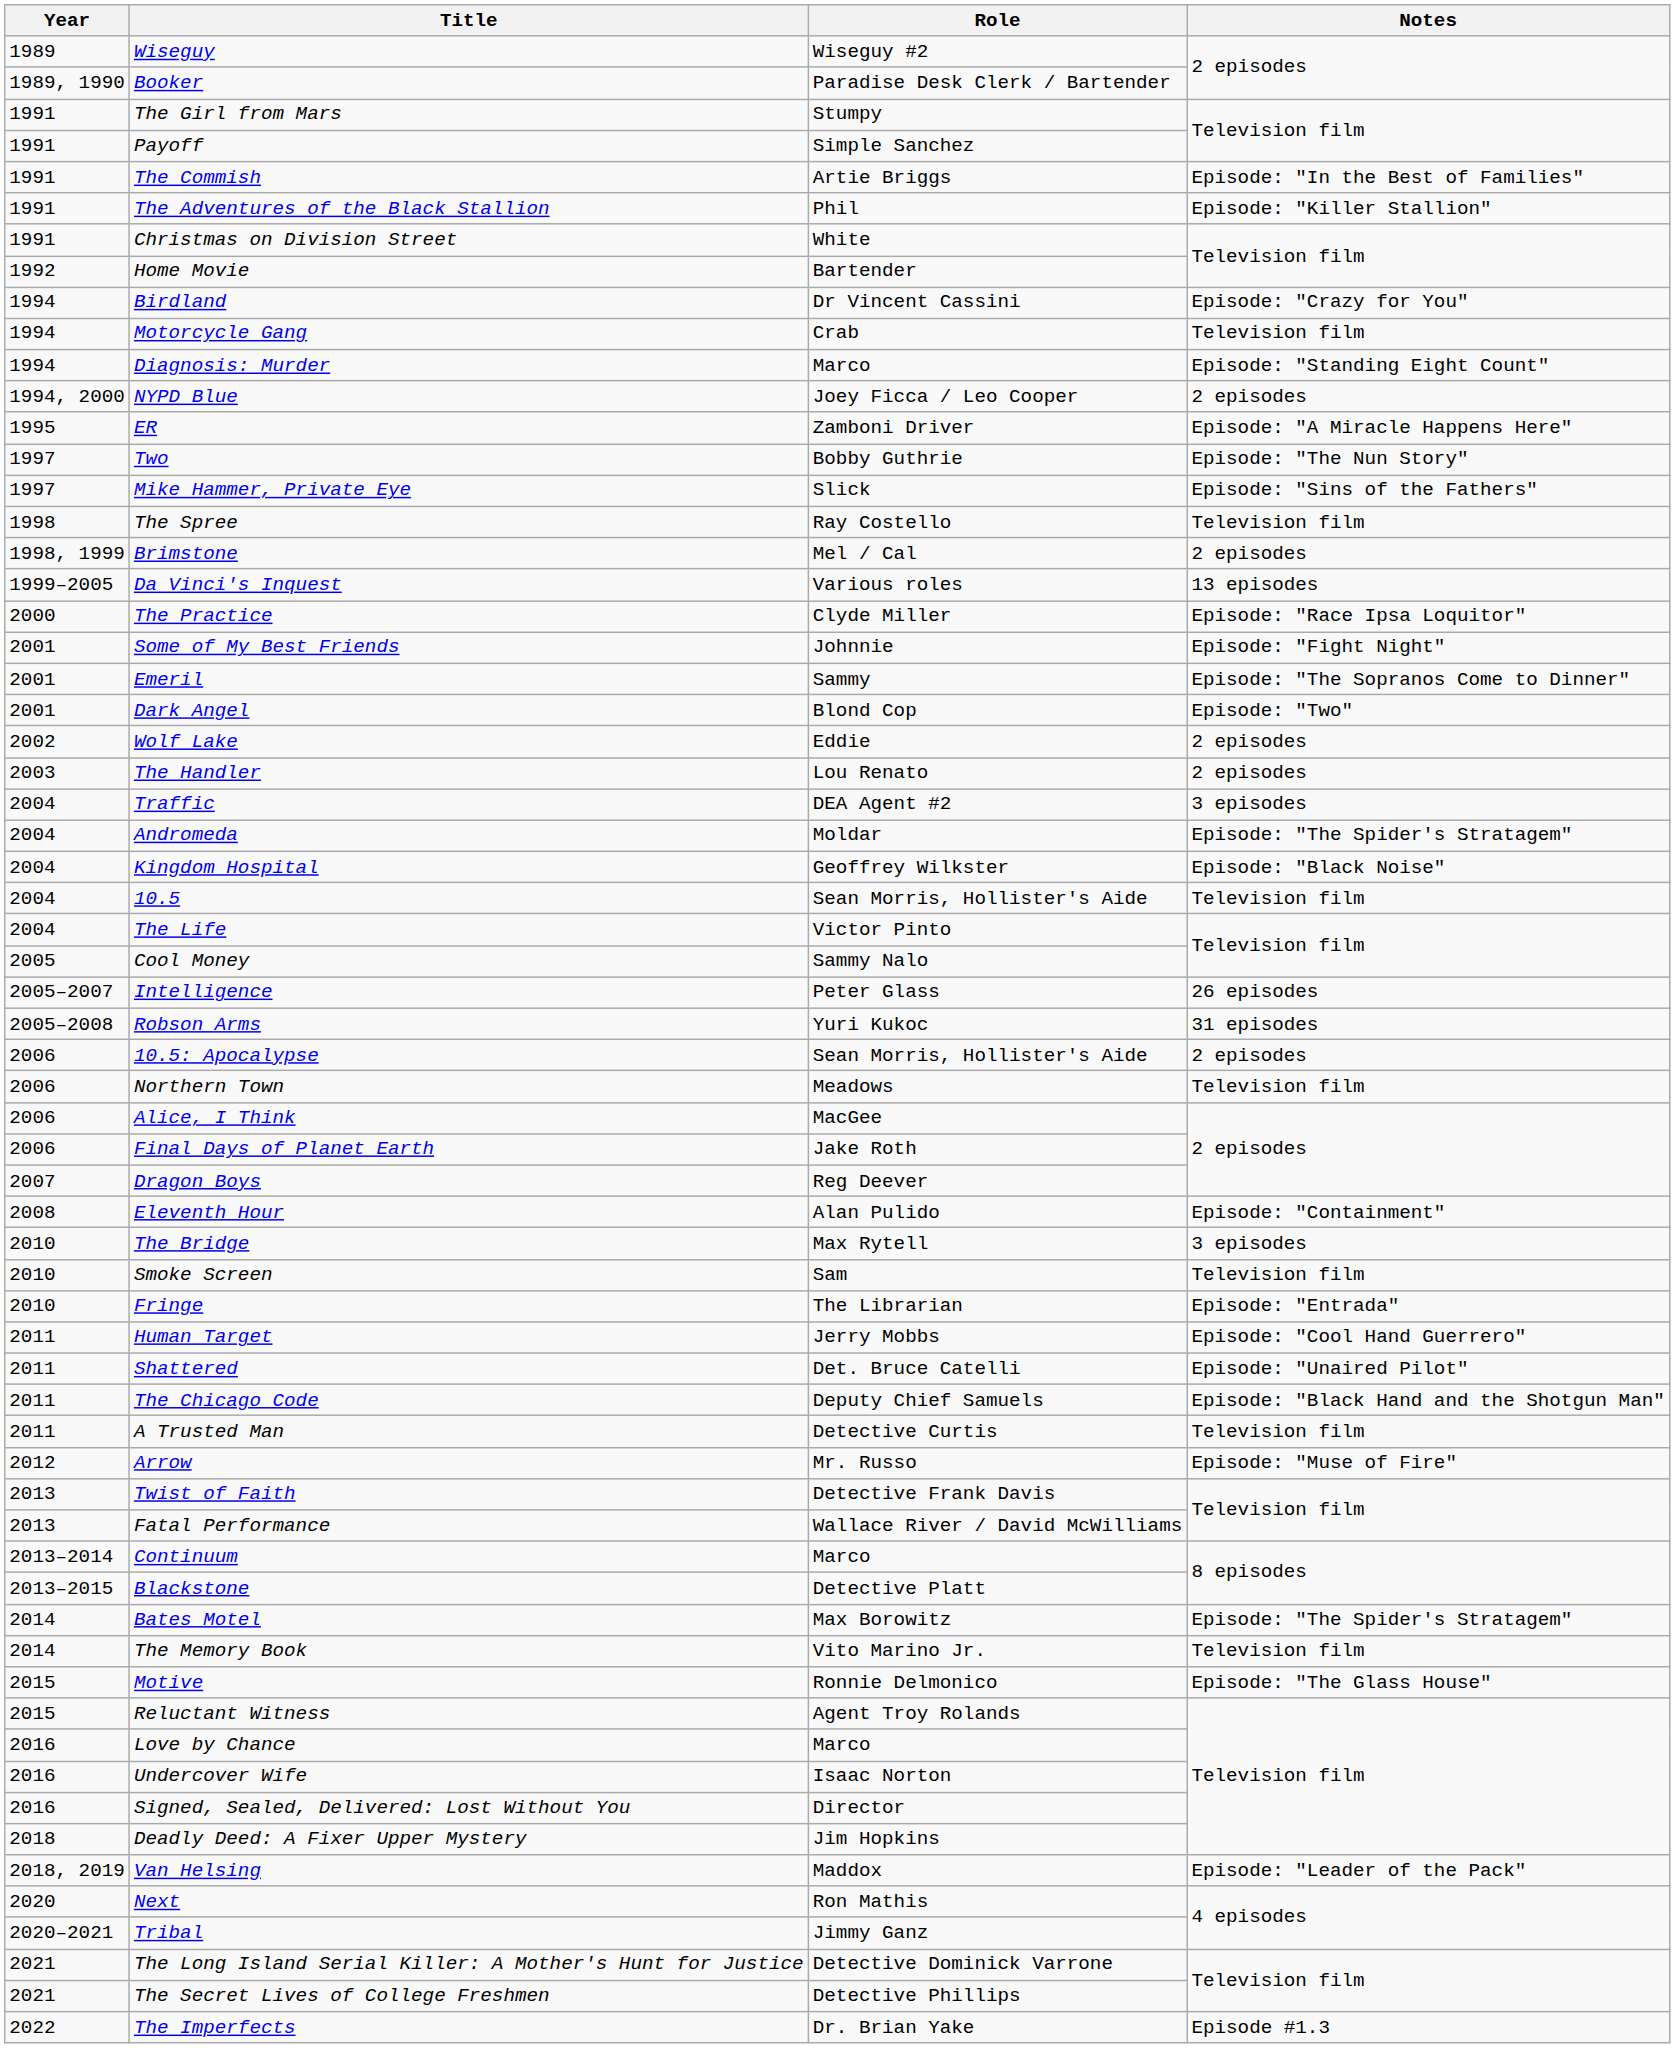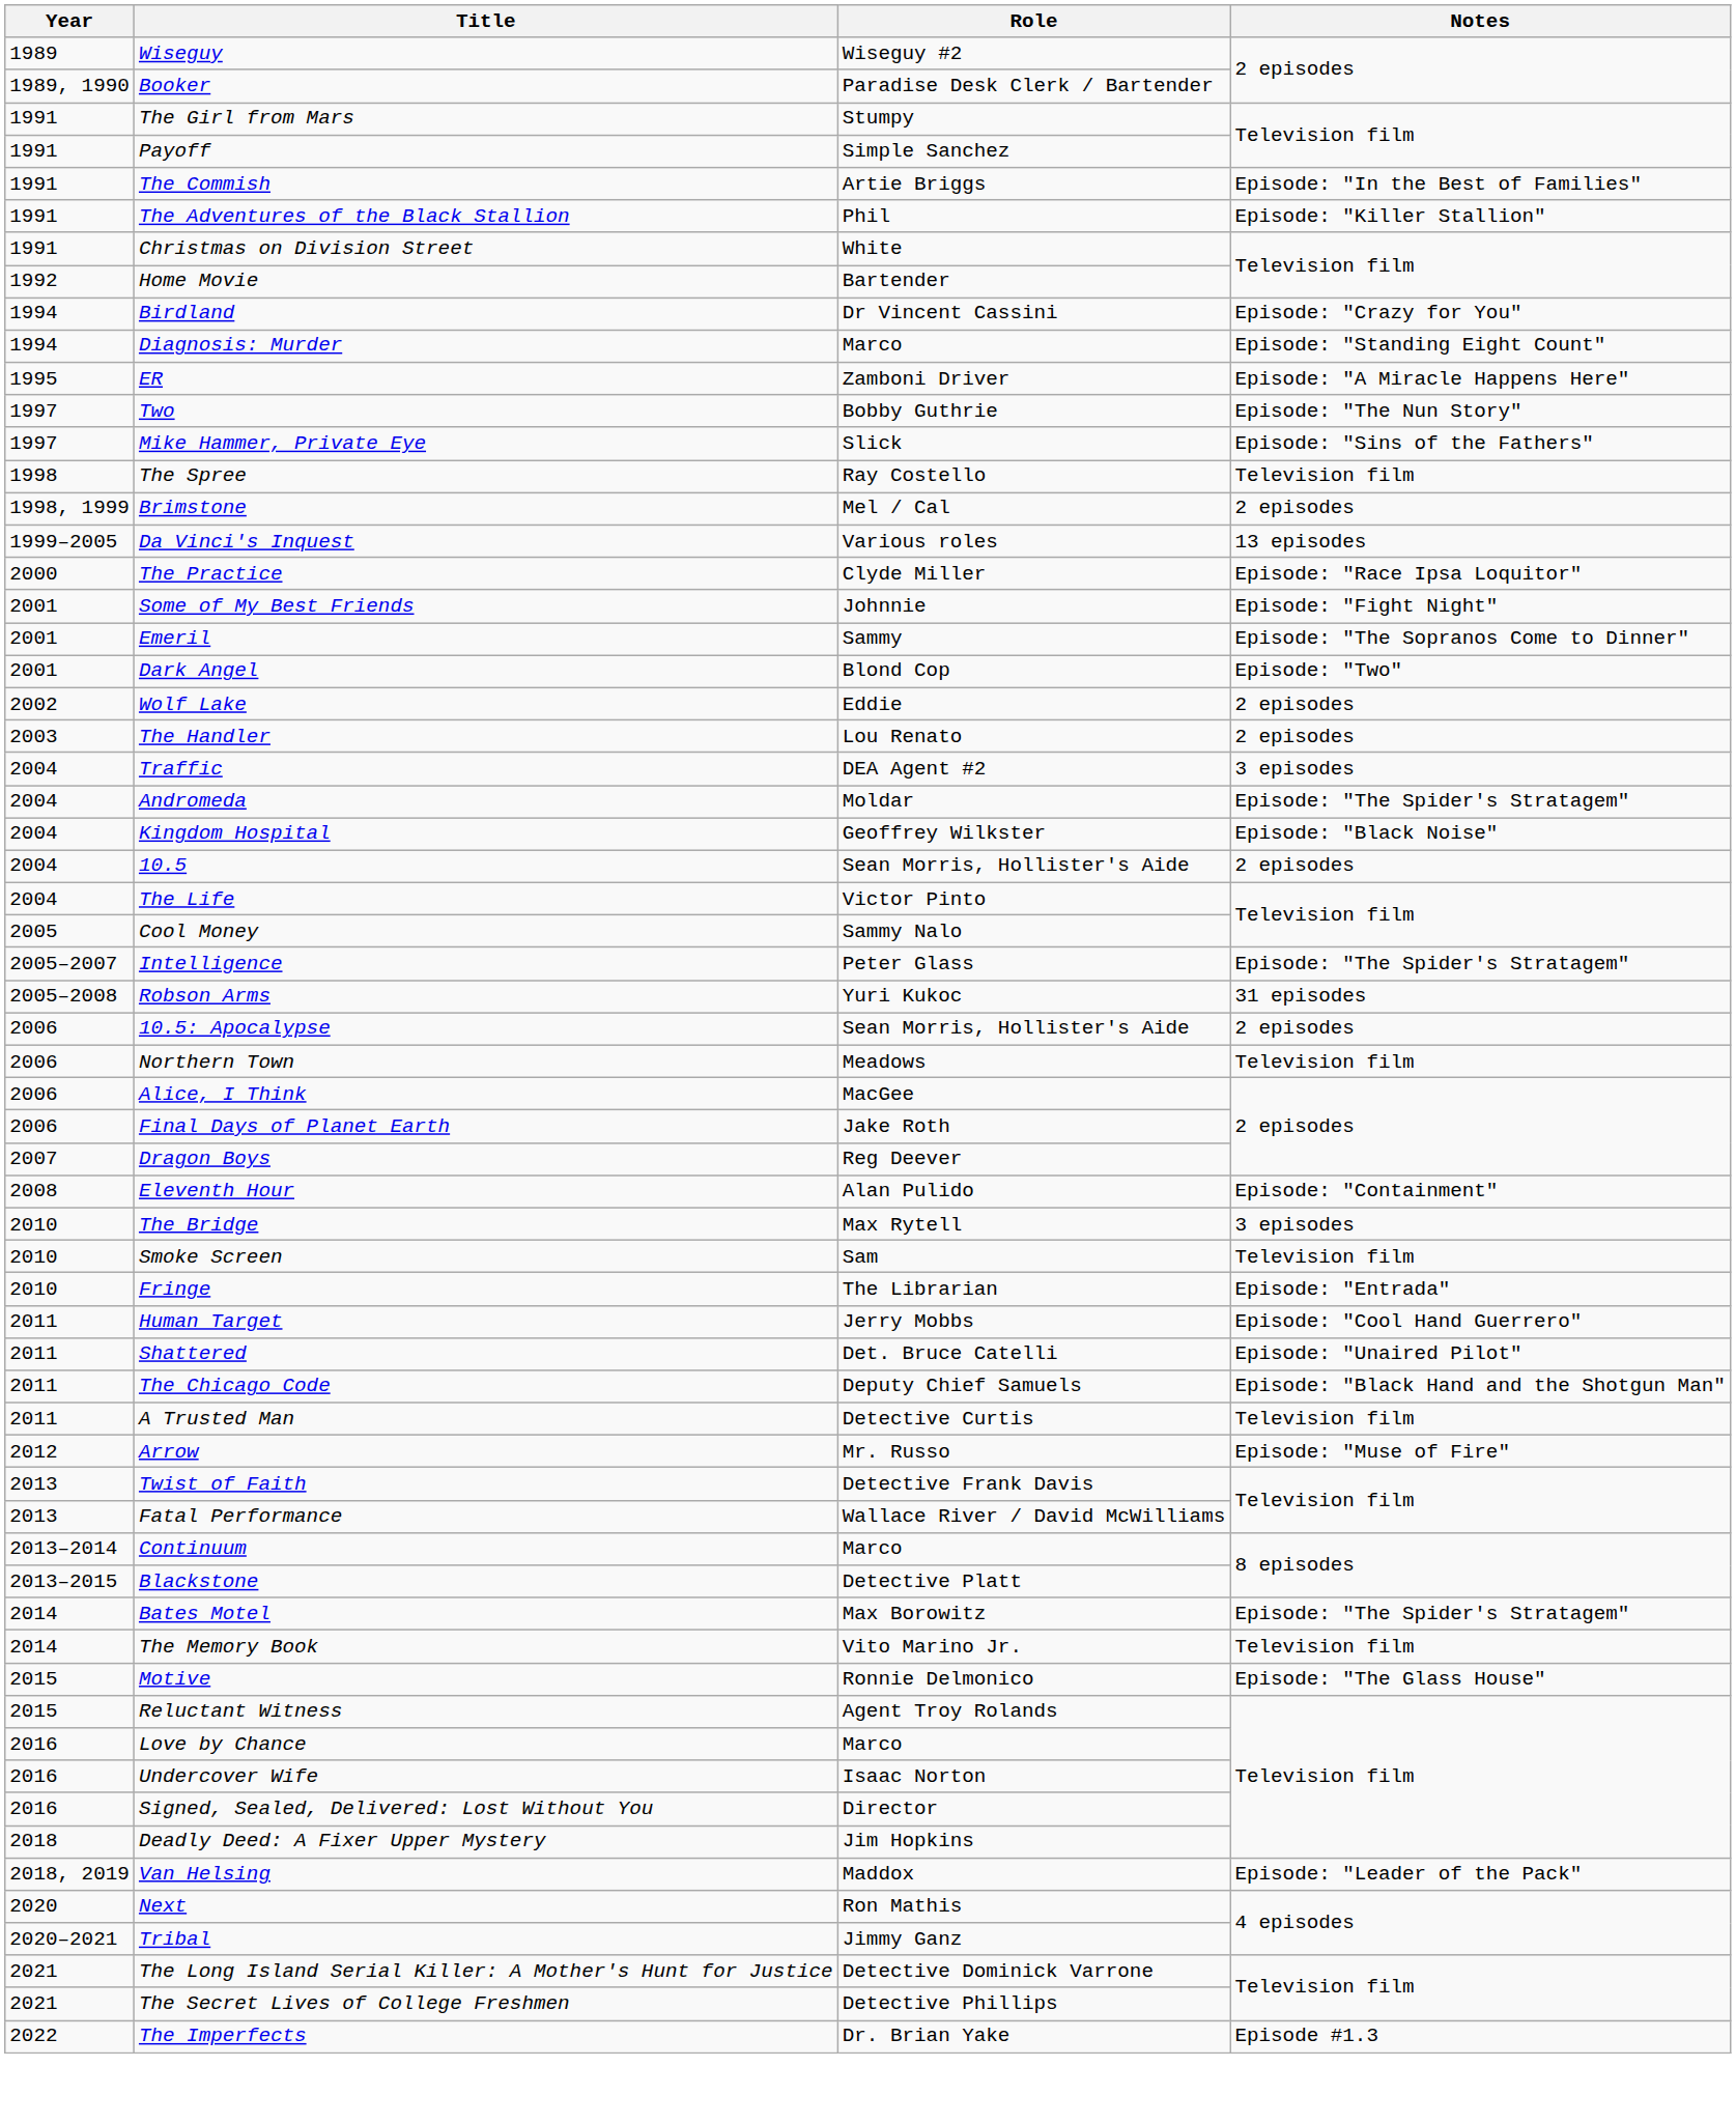- row: 1994 | Motorcycle Gang | Crab | Television film
- row: 1994, 2000 | NYPD Blue | Joey Ficca / Leo Cooper | 2 episodes
10.5 | Notes: Television film -> 2 episodes
Intelligence | Notes: 26 episodes -> Episode: "The Spider's Stratagem"
